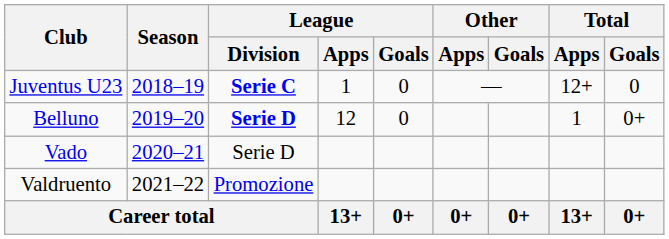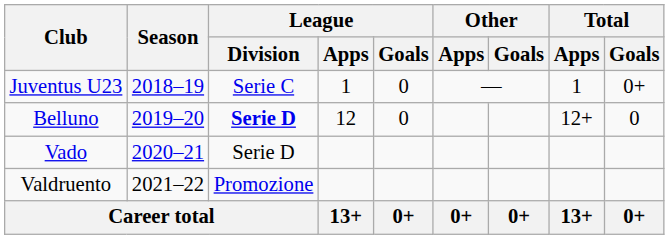Juventus U23 | League / Division: bold -> normal
Juventus U23 | Total / Apps: 12+ -> 1
Juventus U23 | Total / Goals: 0 -> 0+
Belluno | Total / Apps: 1 -> 12+
Belluno | Total / Goals: 0+ -> 0
